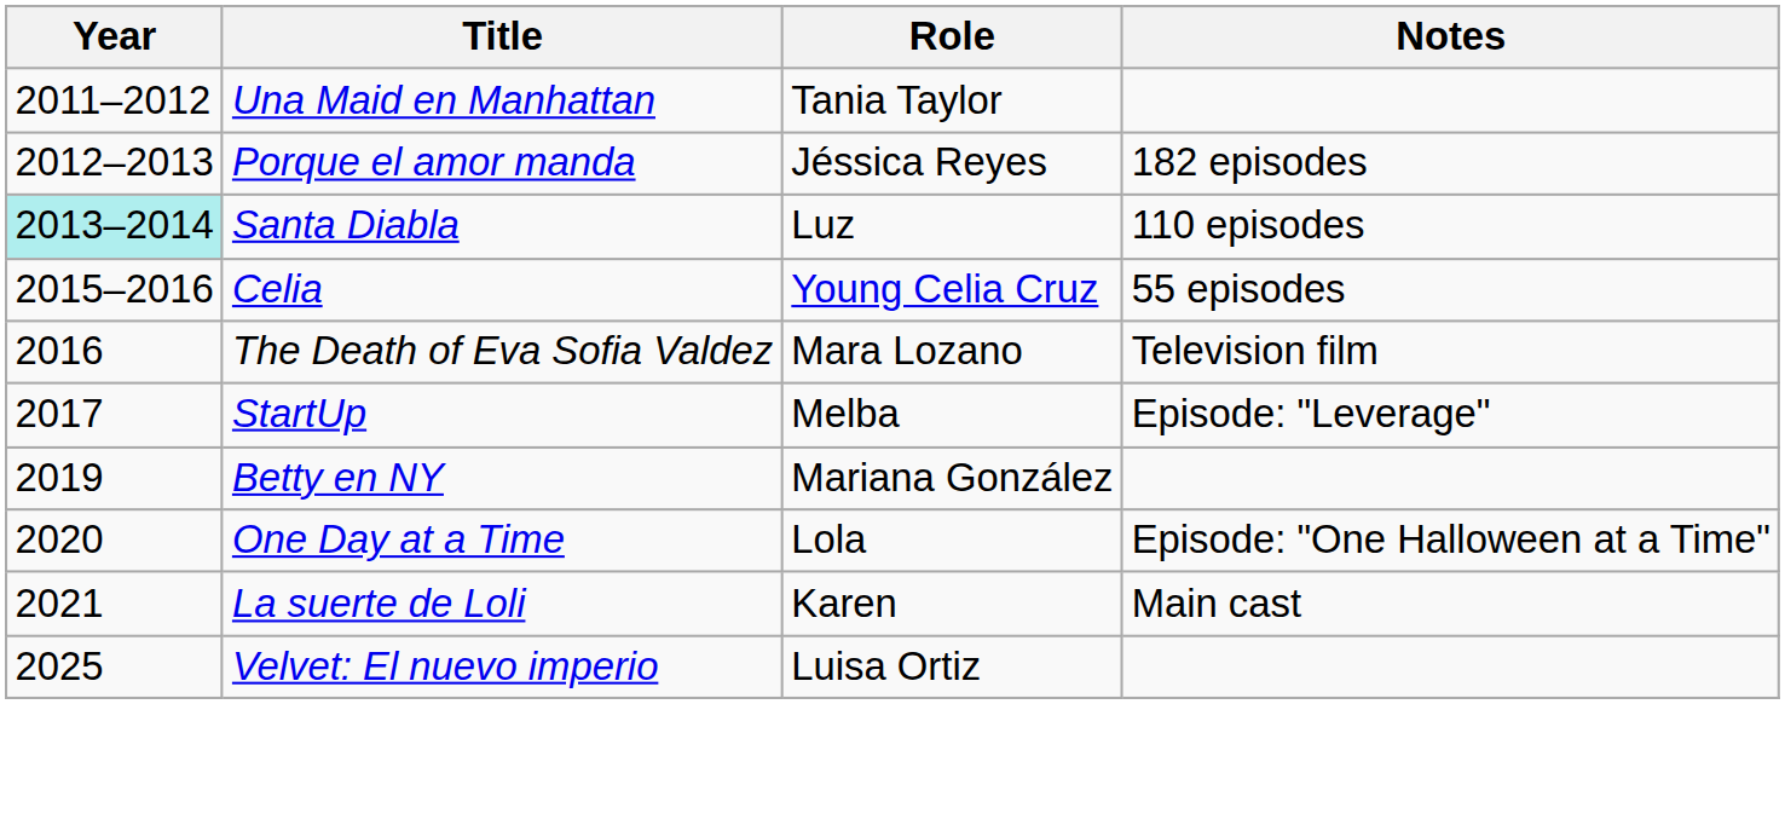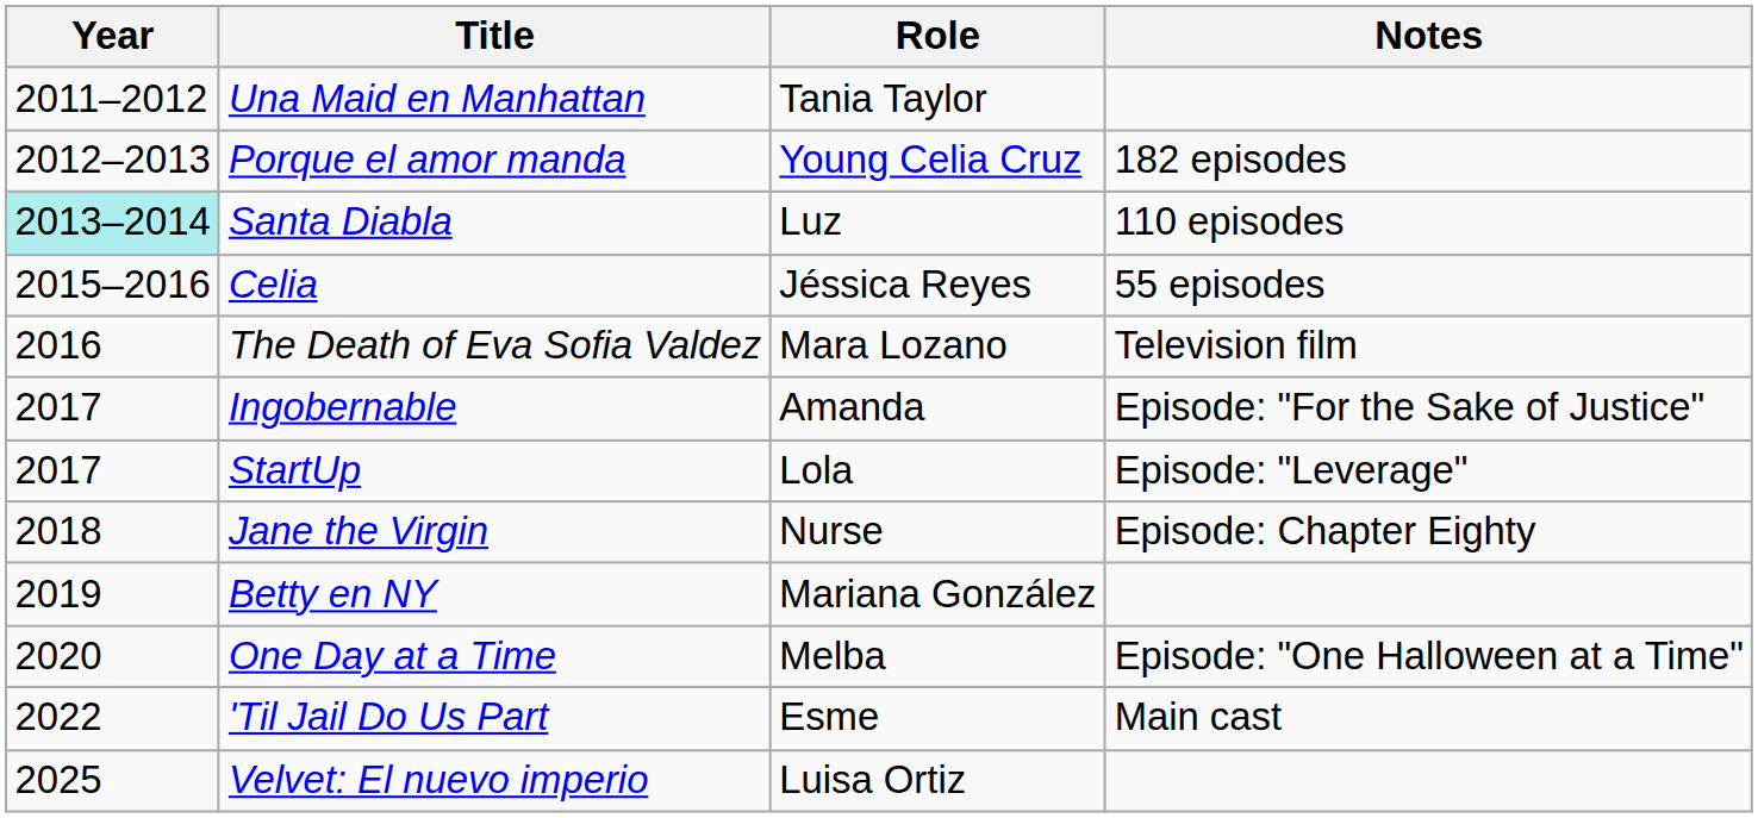Porque el amor manda | Role: Jéssica Reyes -> Young Celia Cruz
Celia | Role: Young Celia Cruz -> Jéssica Reyes
+ row: 2017 | Ingobernable | Amanda | Episode: "For the Sake of Justice"
StartUp | Role: Melba -> Lola
+ row: 2018 | Jane the Virgin | Nurse | Episode: Chapter Eighty
One Day at a Time | Role: Lola -> Melba
- row: 2021 | La suerte de Loli | Karen | Main cast
+ row: 2022 | 'Til Jail Do Us Part | Esme | Main cast
